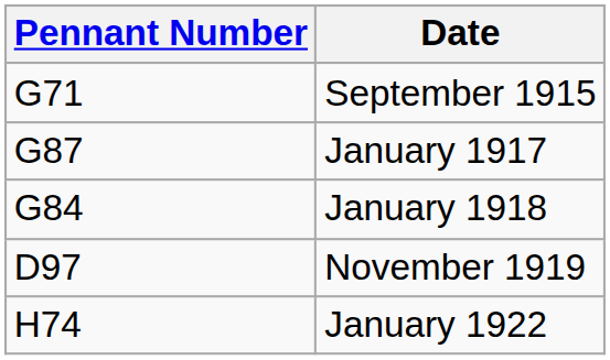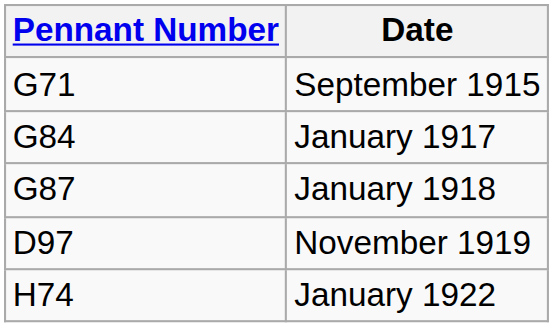January 1917 | Pennant Number: G87 -> G84
January 1918 | Pennant Number: G84 -> G87
